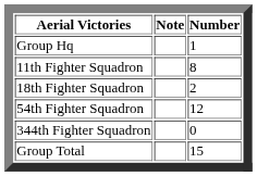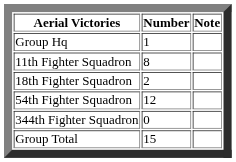columns swapped: Number <-> Note
